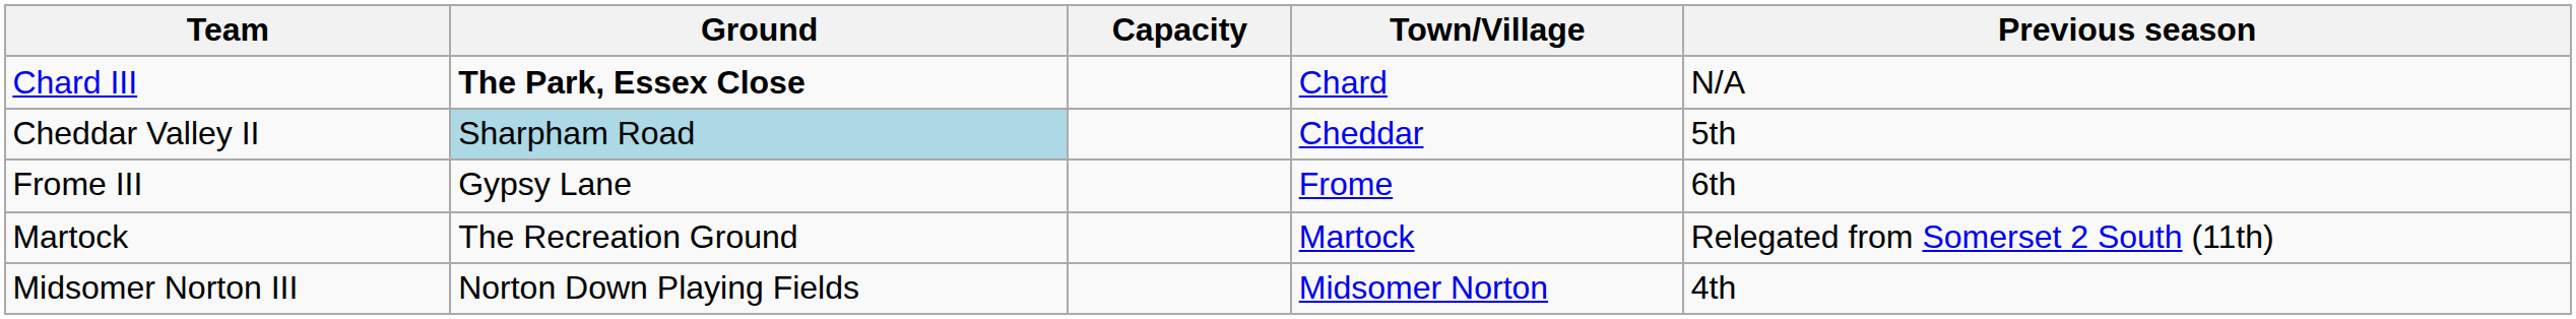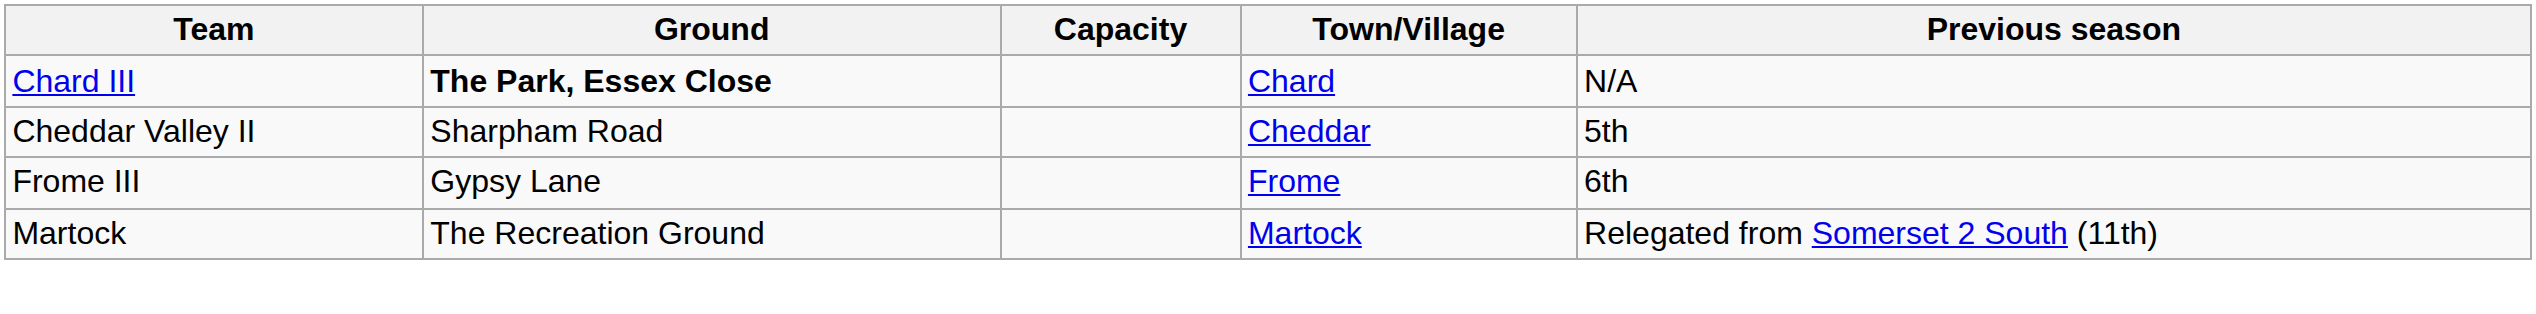Cheddar Valley II | Ground: lightblue background -> no background
- row: Midsomer Norton III | Norton Down Playing Fields | Midsomer Norton | 4th
